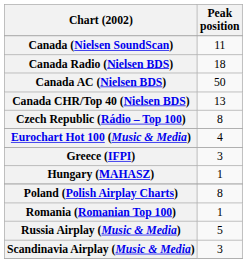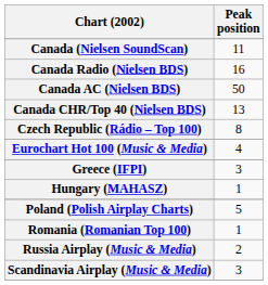Canada Radio (Nielsen BDS) | Peak position: 18 -> 16
Poland (Polish Airplay Charts) | Peak position: 8 -> 5
Russia Airplay (Music & Media) | Peak position: 5 -> 2
